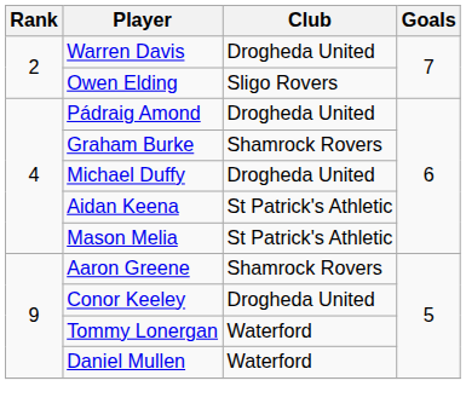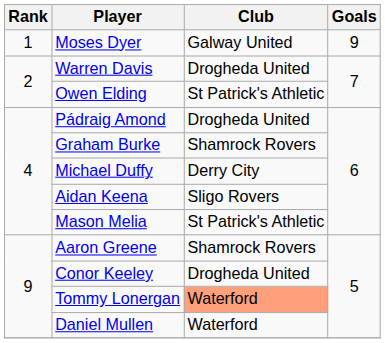+ row: 1 | Moses Dyer | Galway United | 9
Owen Elding | Club: Sligo Rovers -> St Patrick's Athletic
Michael Duffy | Club: Drogheda United -> Derry City
Aidan Keena | Club: St Patrick's Athletic -> Sligo Rovers
Tommy Lonergan | Club: no background -> lightsalmon background
